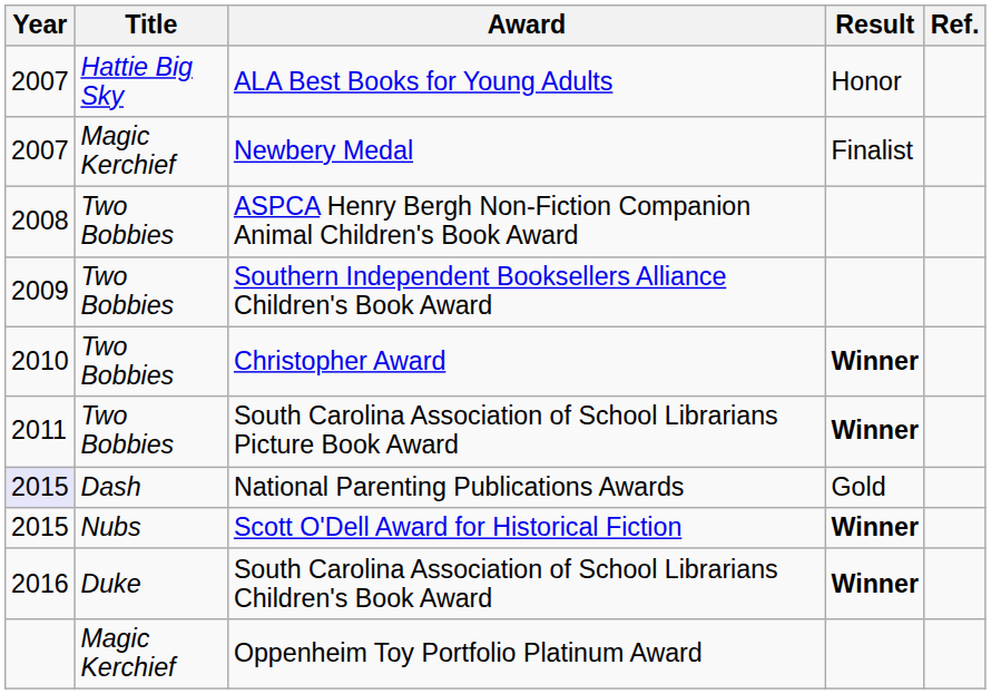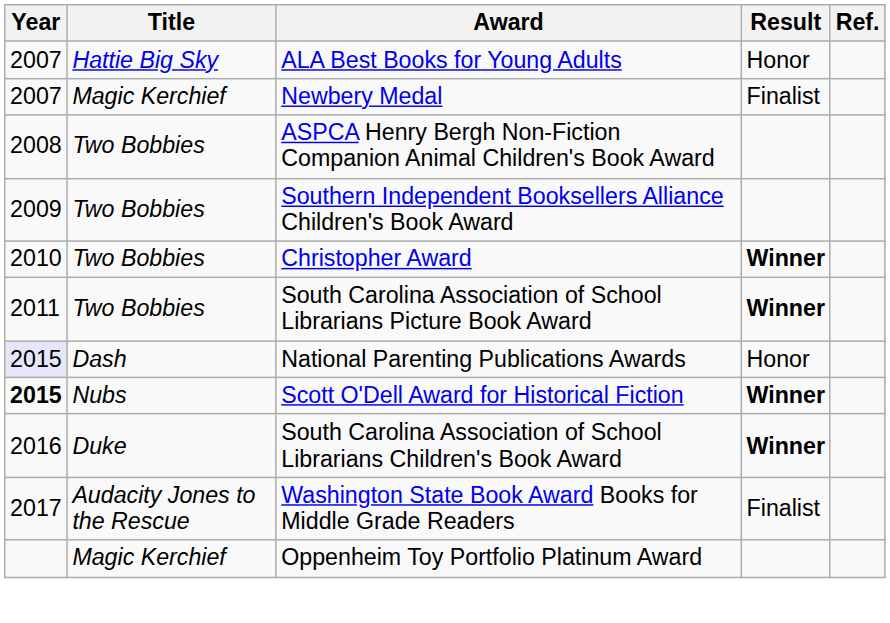National Parenting Publications Awards | Result: Gold -> Honor
Scott O'Dell Award for Historical Fiction | Year: normal -> bold
+ row: 2017 | Audacity Jones to the Rescue | Washington State Book Award Books for Middle Grade Readers | Finalist
